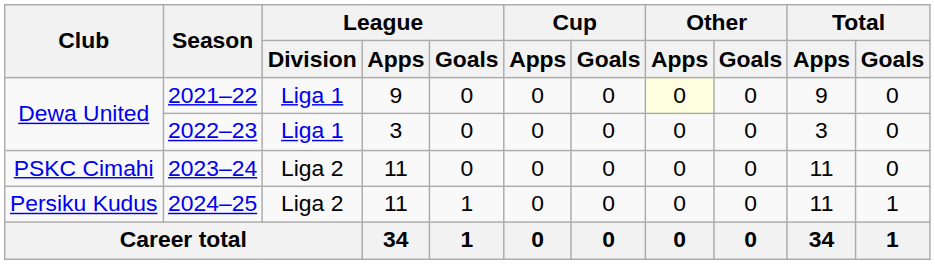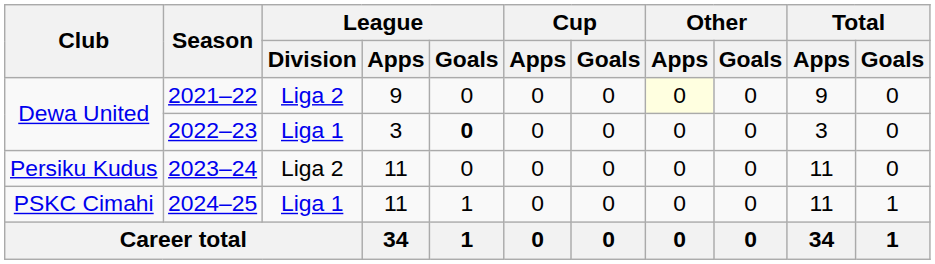2021–22 | League / Division: Liga 1 -> Liga 2
2022–23 | League / Goals: normal -> bold
2023–24 | Club: PSKC Cimahi -> Persiku Kudus
2024–25 | Club: Persiku Kudus -> PSKC Cimahi
2024–25 | League / Division: Liga 2 -> Liga 1
